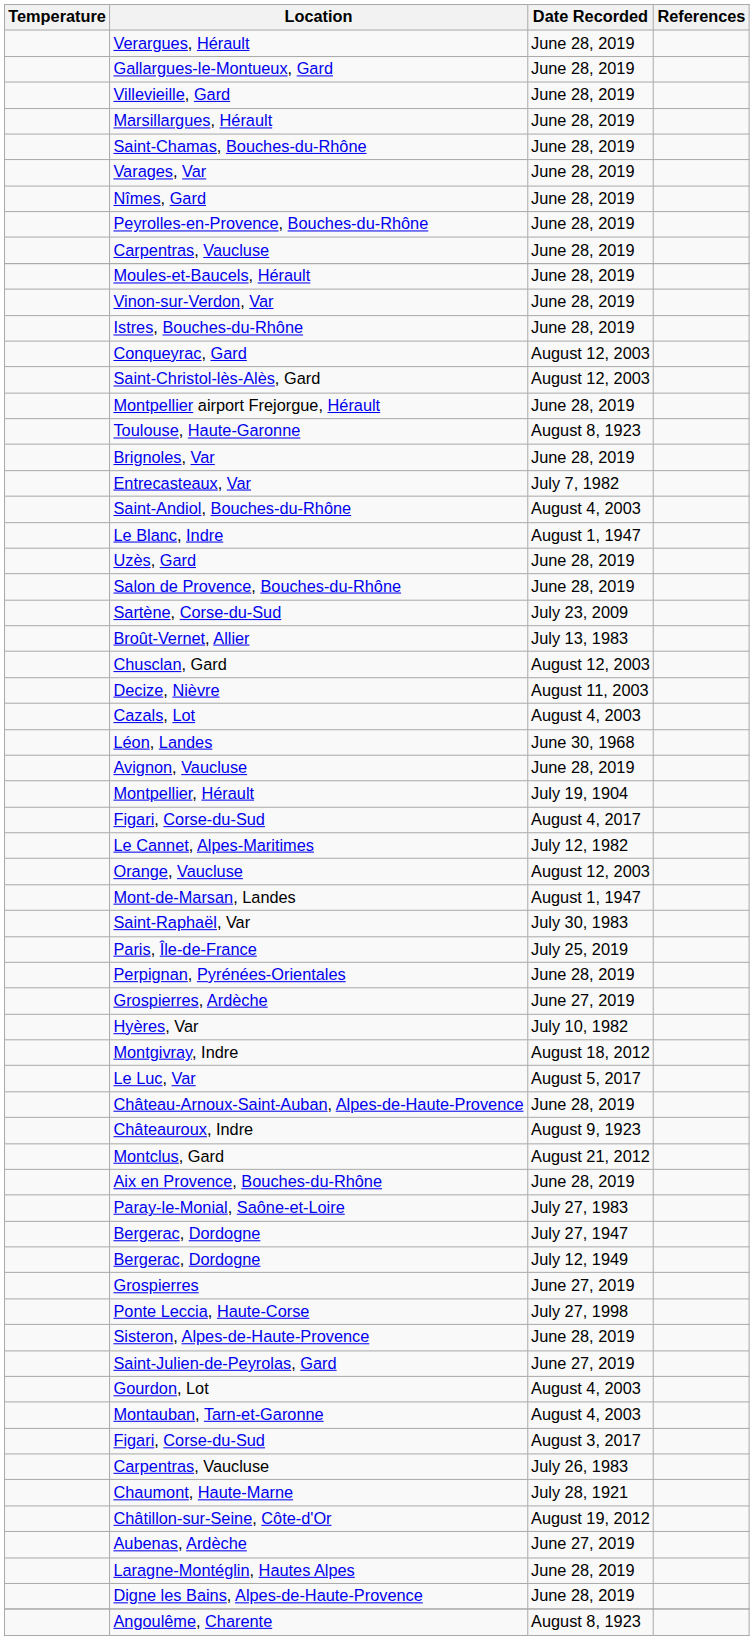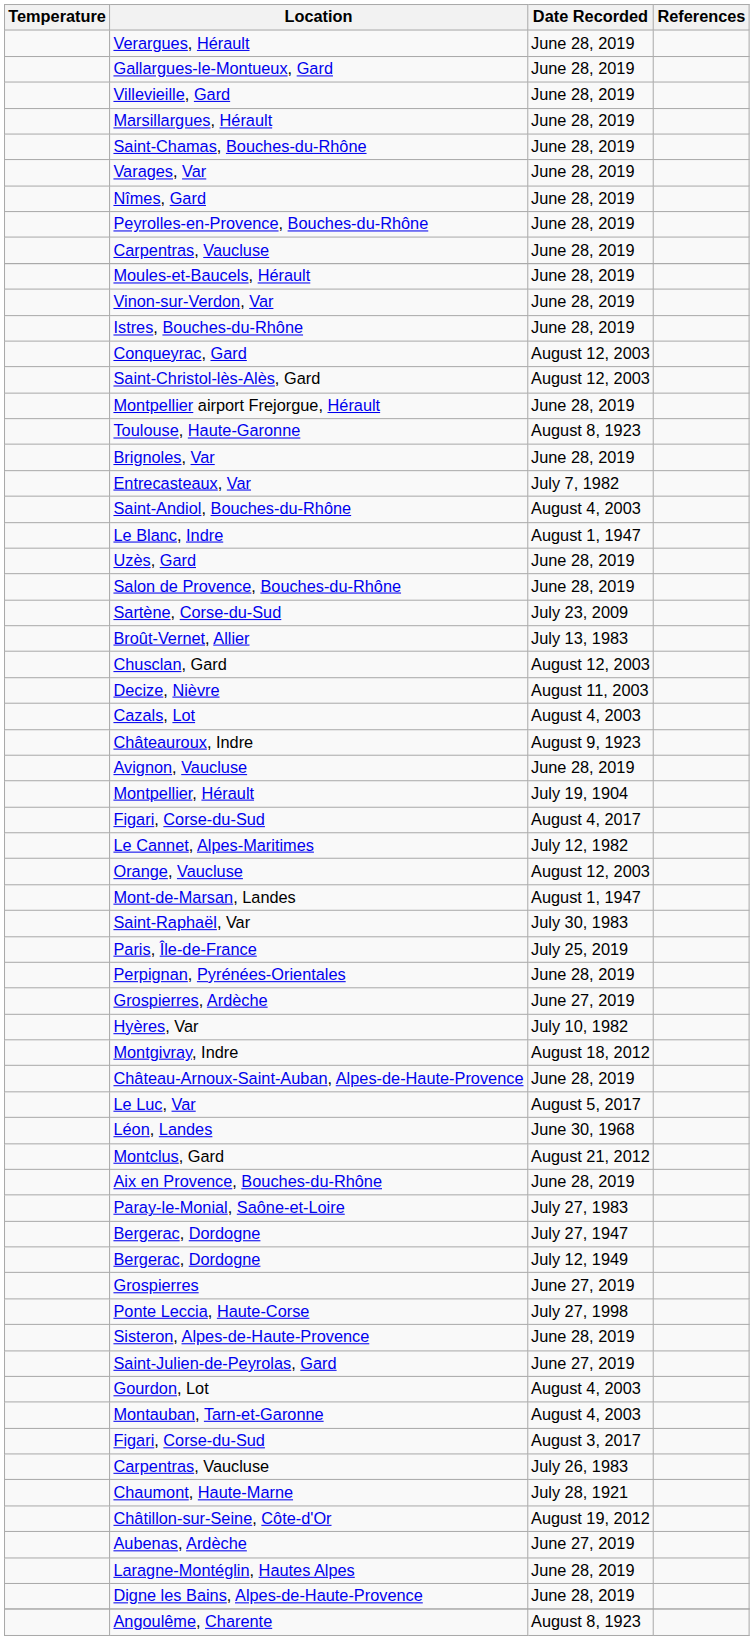rows swapped: Léon, Landes <-> Châteauroux, Indre
rows swapped: Le Luc, Var <-> Château-Arnoux-Saint-Auban, Alpes-de-Haute-Provence
